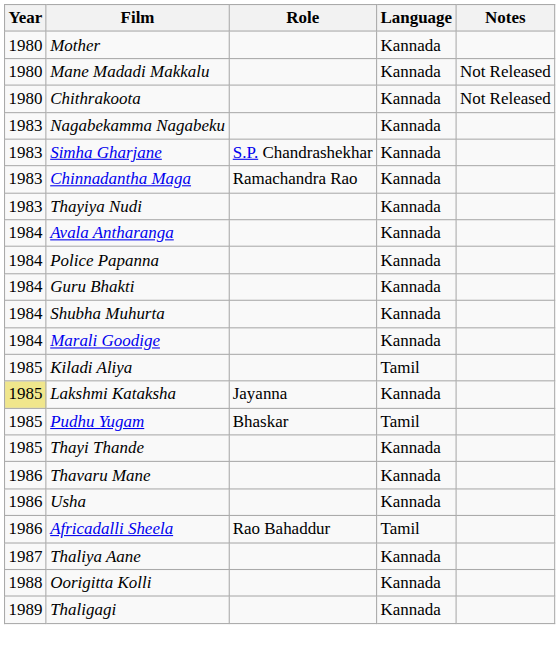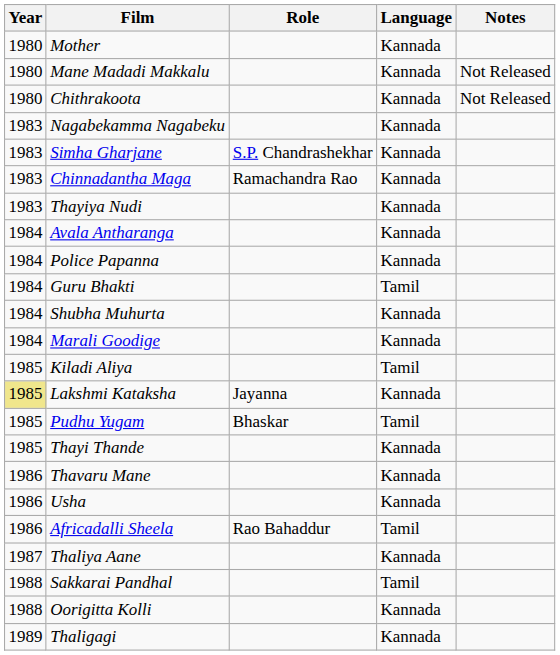Guru Bhakti | Language: Kannada -> Tamil
+ row: 1988 | Sakkarai Pandhal | Tamil
